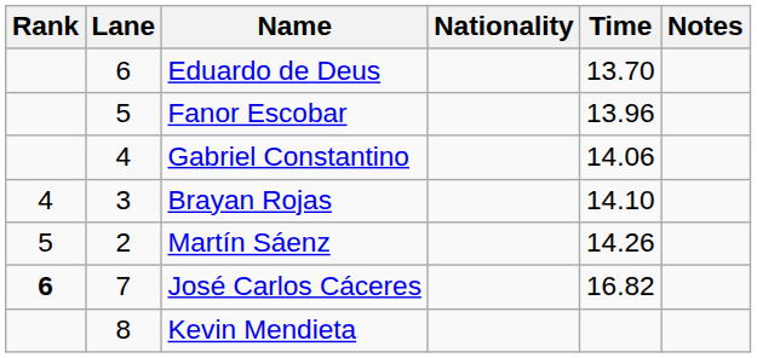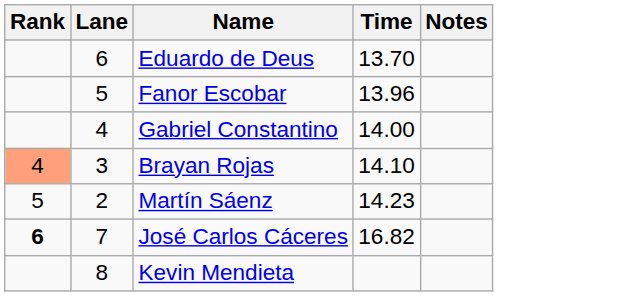- column: Nationality
Gabriel Constantino | Time: 14.06 -> 14.00
Brayan Rojas | Rank: no background -> lightsalmon background
Martín Sáenz | Time: 14.26 -> 14.23
